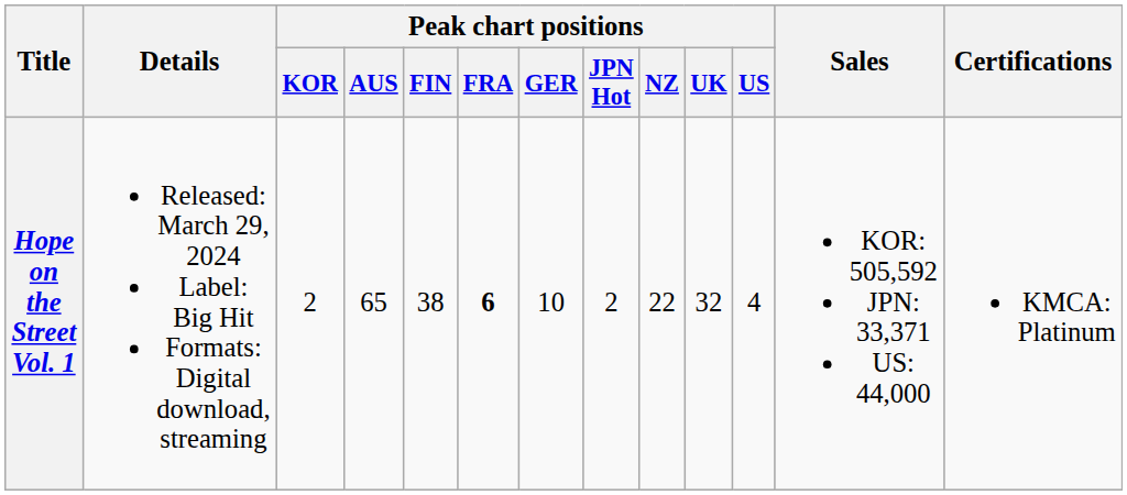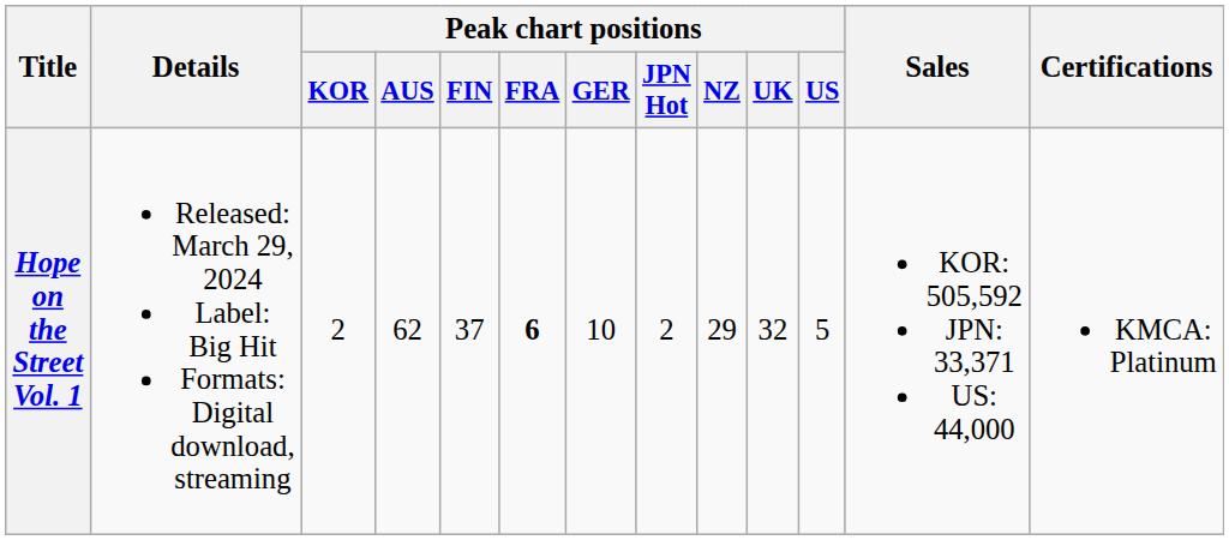Hope on the Street Vol. 1 | Peak chart positions / AUS: 65 -> 62
Hope on the Street Vol. 1 | Peak chart positions / FIN: 38 -> 37
Hope on the Street Vol. 1 | Peak chart positions / NZ: 22 -> 29
Hope on the Street Vol. 1 | Peak chart positions / US: 4 -> 5
